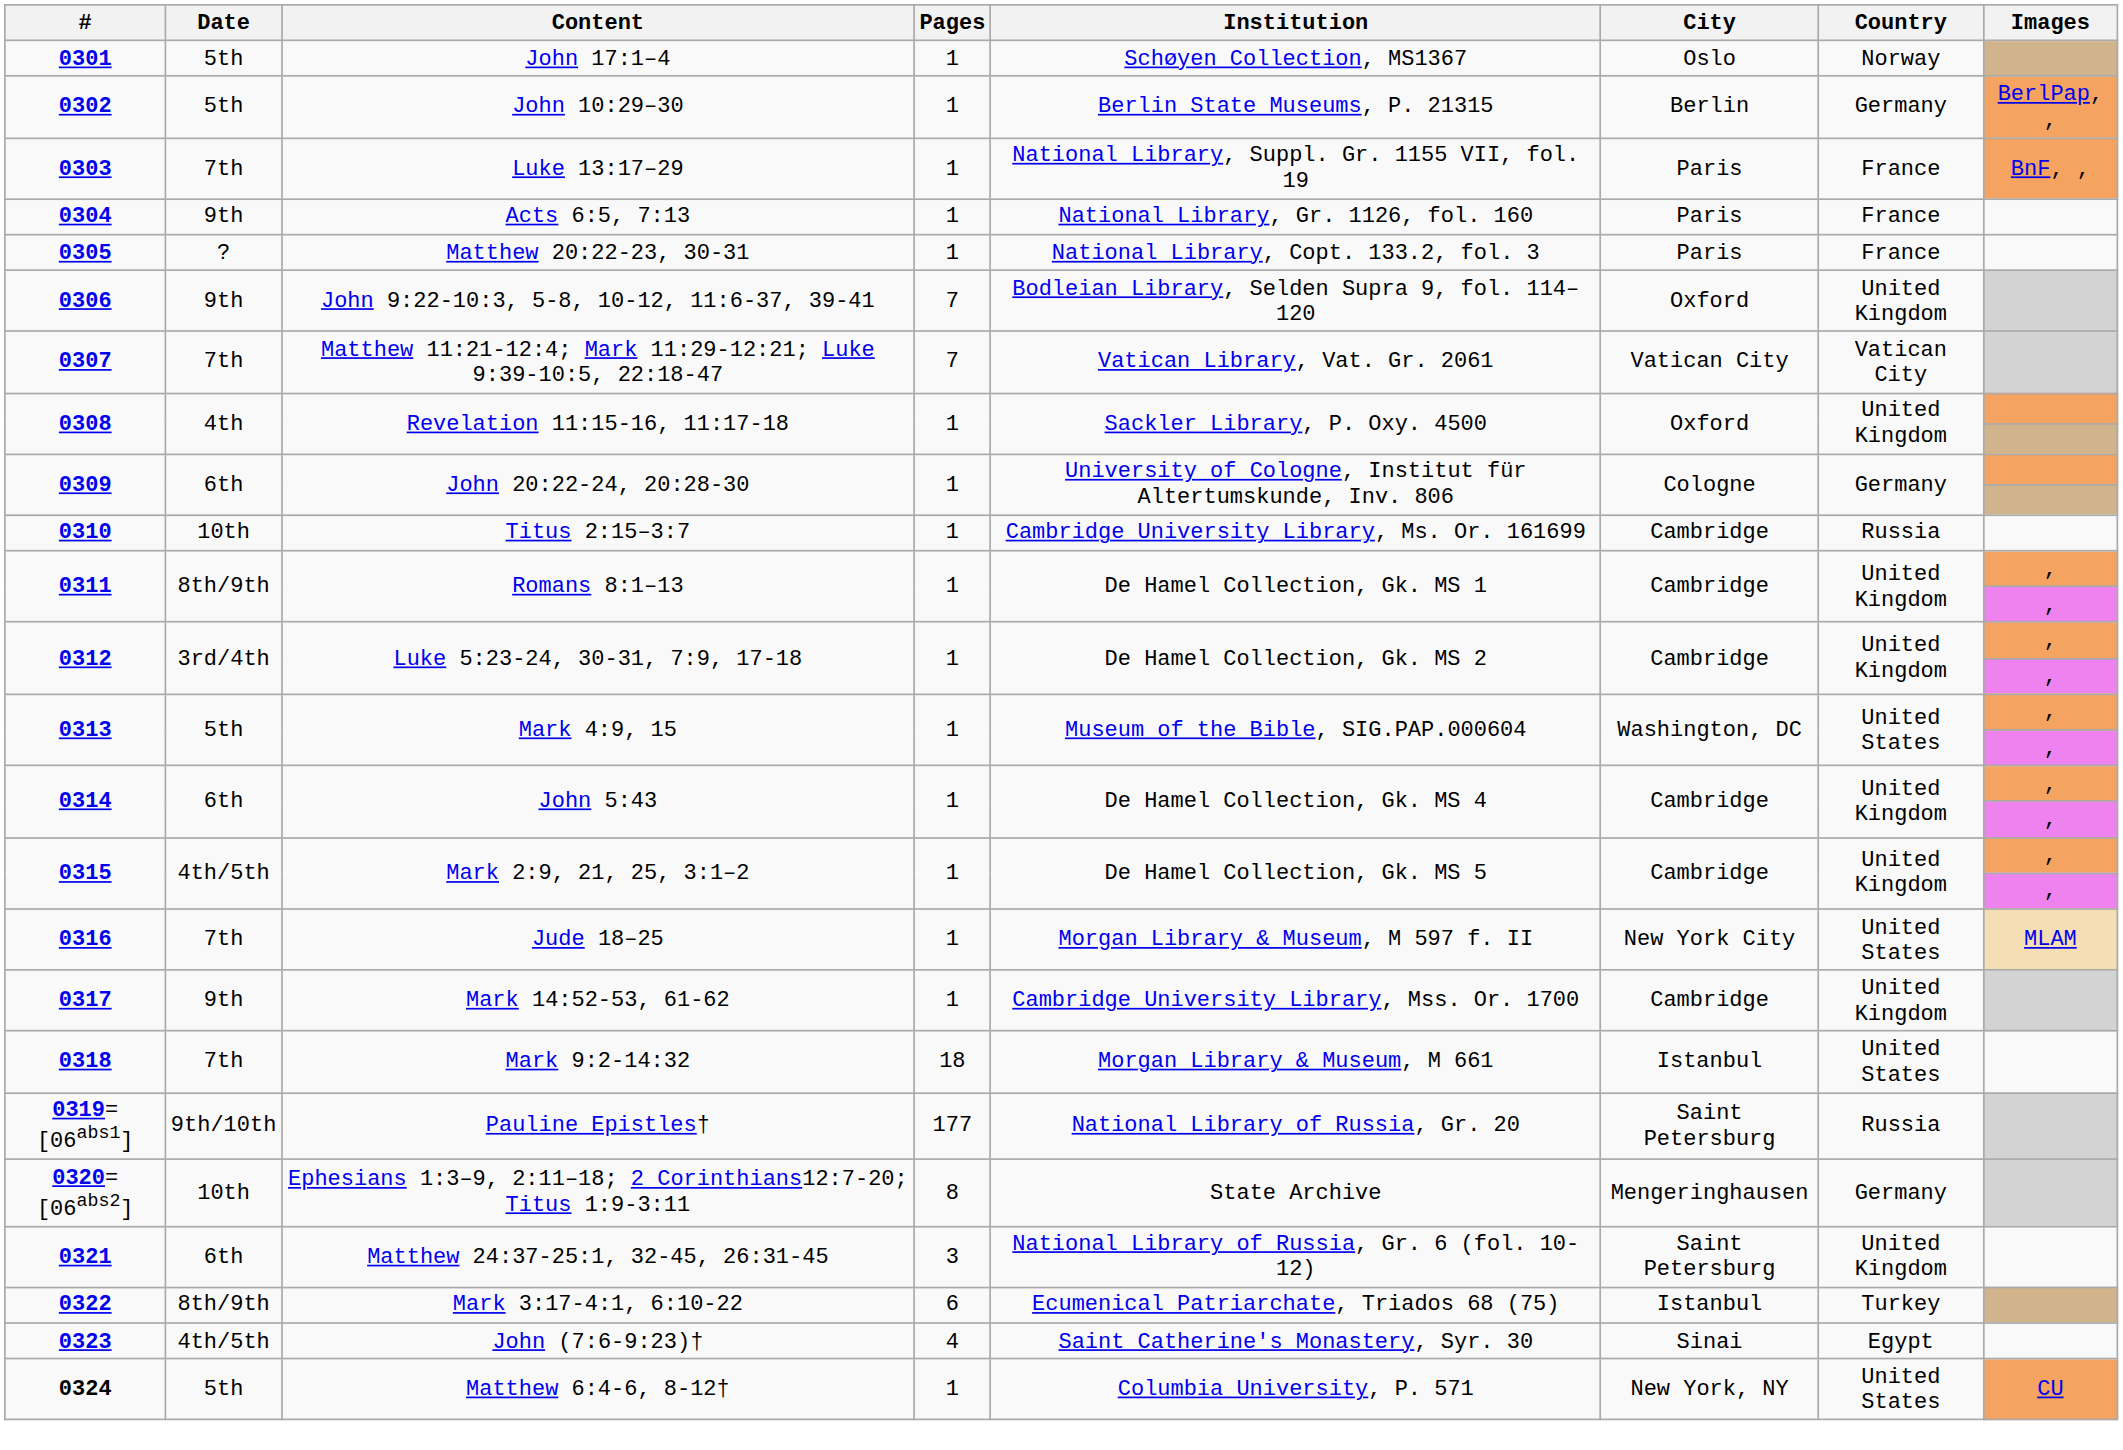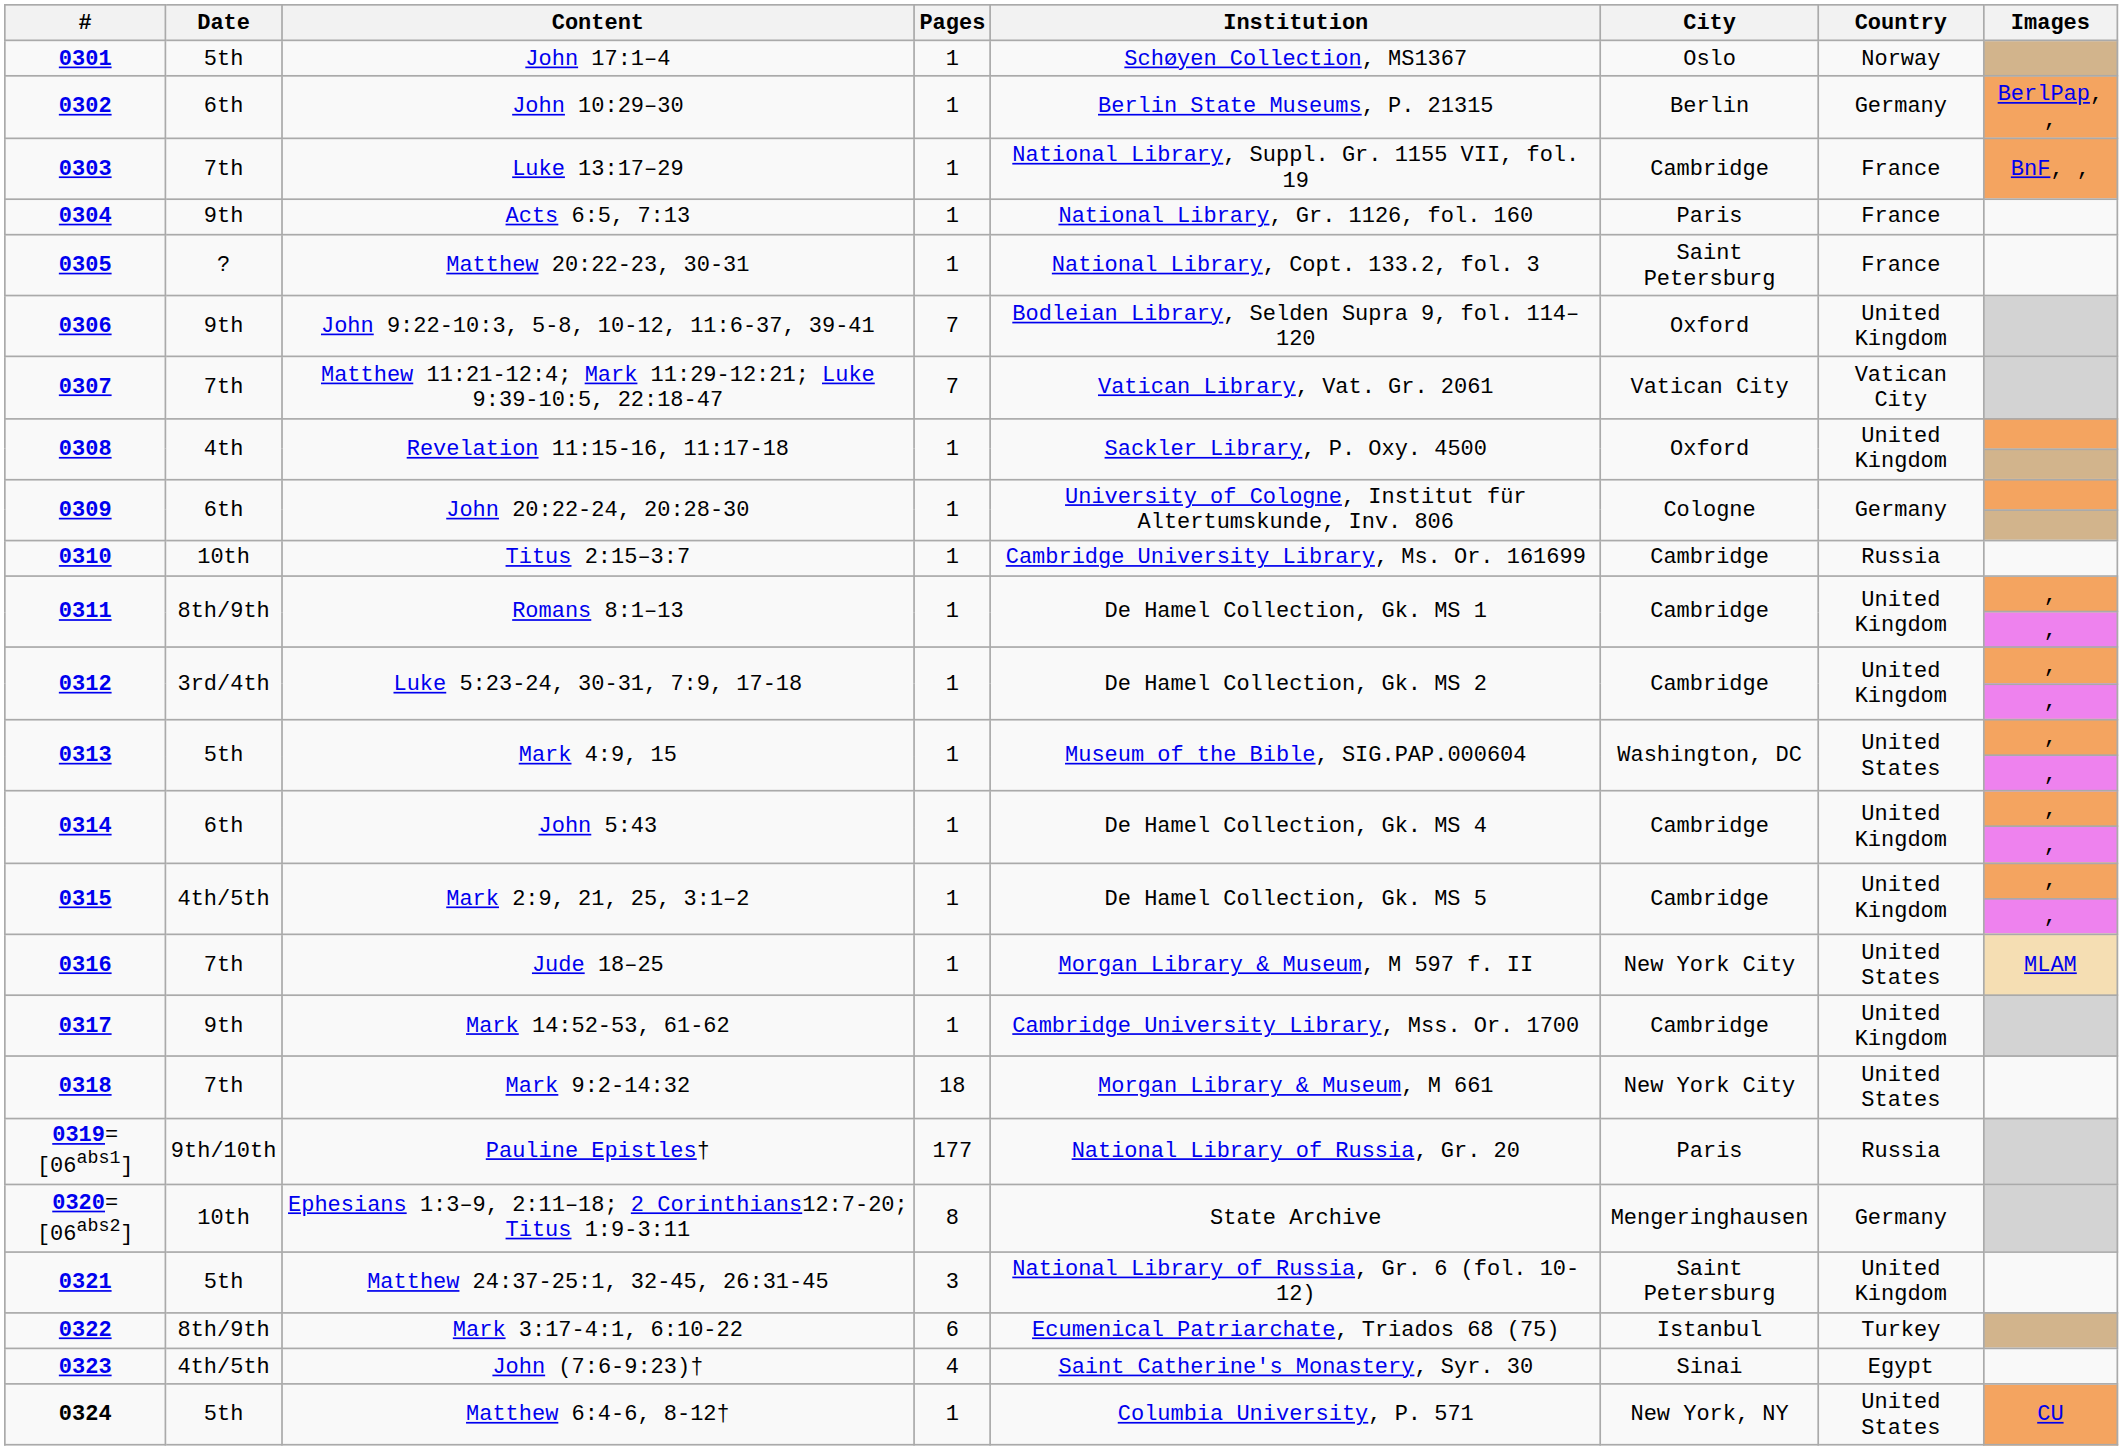0302 | Date: 5th -> 6th
0303 | City: Paris -> Cambridge
0305 | City: Paris -> Saint Petersburg
0318 | City: Istanbul -> New York City
0319= [06abs1] | City: Saint Petersburg -> Paris
0321 | Date: 6th -> 5th
